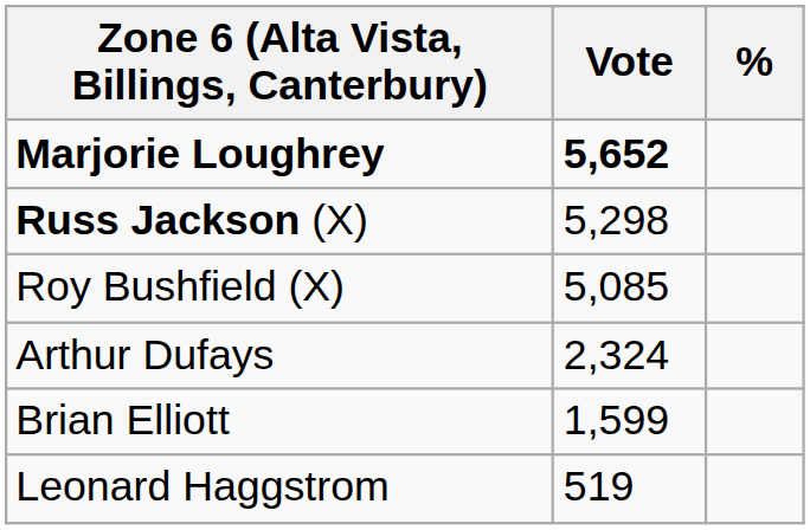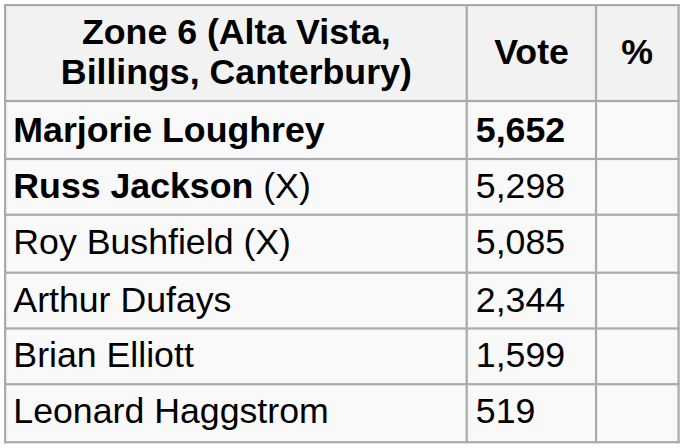Arthur Dufays | Vote: 2,324 -> 2,344
